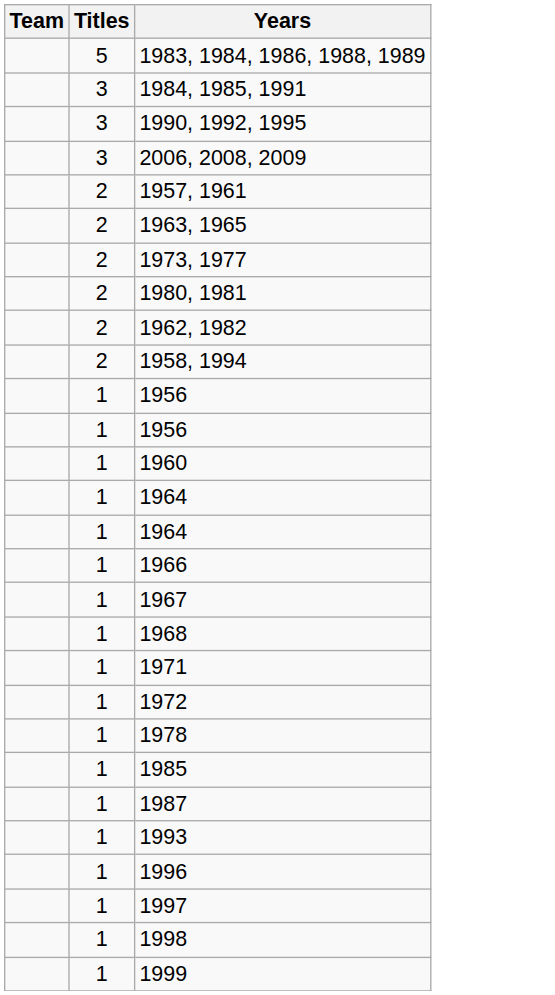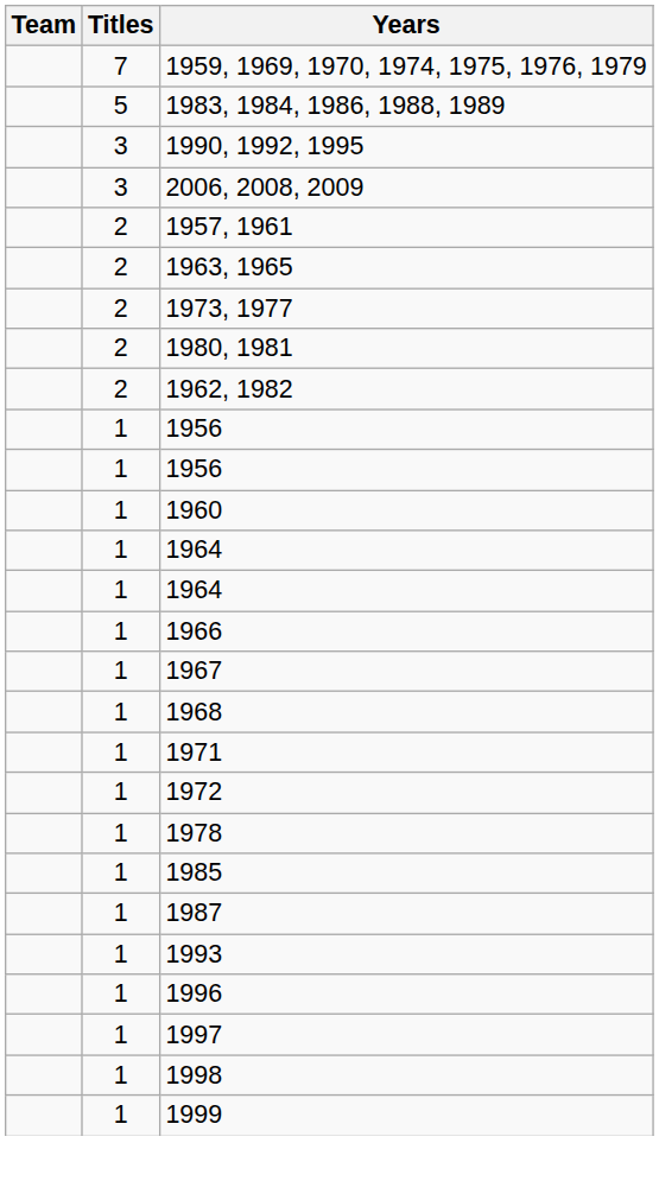+ row: 7 | 1959, 1969, 1970, 1974, 1975, 1976, 1979
- row: 3 | 1984, 1985, 1991
- row: 2 | 1958, 1994
